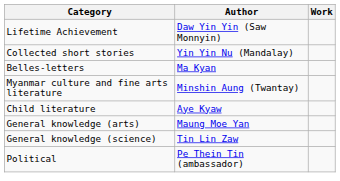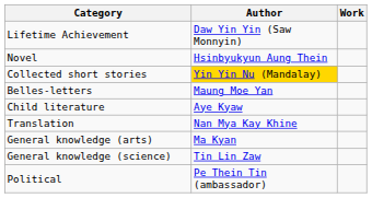+ row: Novel | Hsinbyukyun Aung Thein
Collected short stories | Author: no background -> gold background
Belles-letters | Author: Ma Kyan -> Maung Moe Yan
- row: Myanmar culture and fine arts literature | Minshin Aung (Twantay)
+ row: Translation | Nan Mya Kay Khine
General knowledge (arts) | Author: Maung Moe Yan -> Ma Kyan
